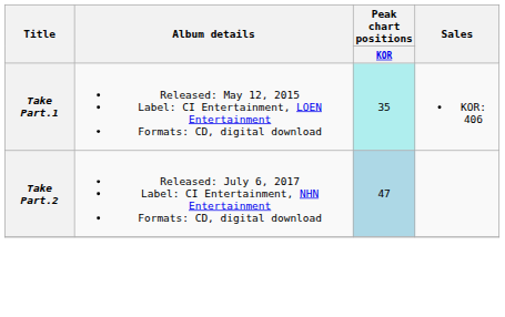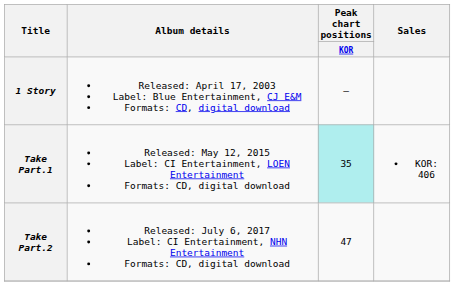+ row: 1 Story | Released: April 17, 2003 Label: Blue Entertainment, CJ E&M Formats: CD, digital download | —
Take Part.2 | Peak chart positions / KOR: lightblue background -> no background
